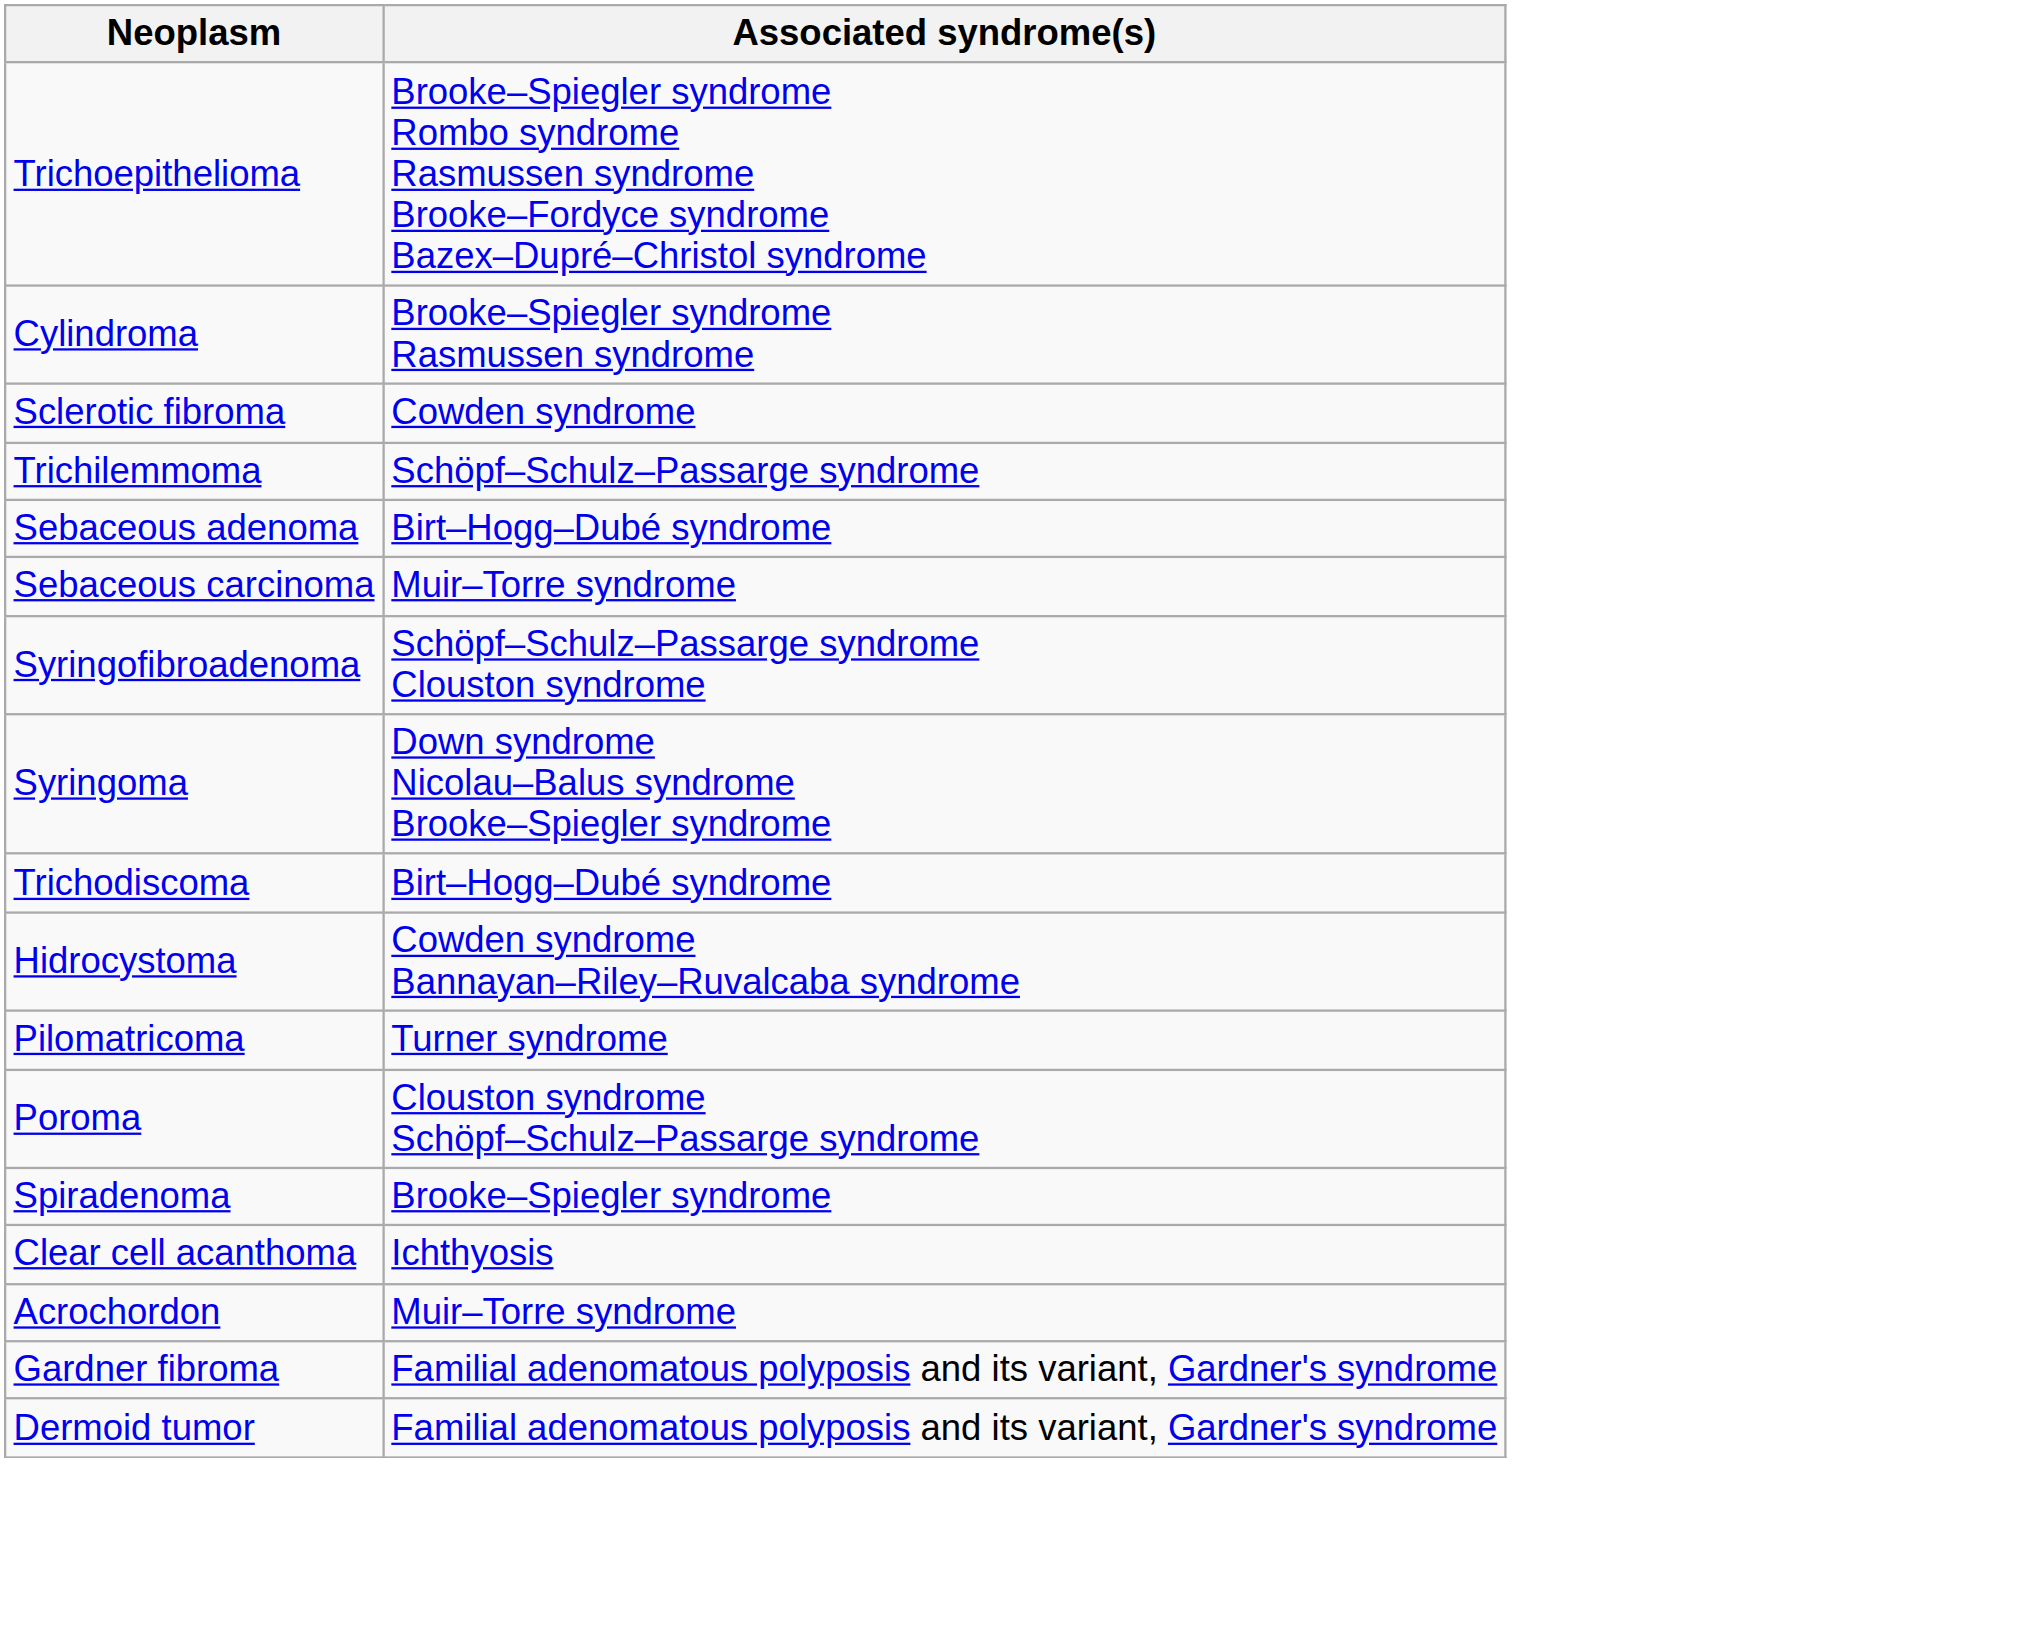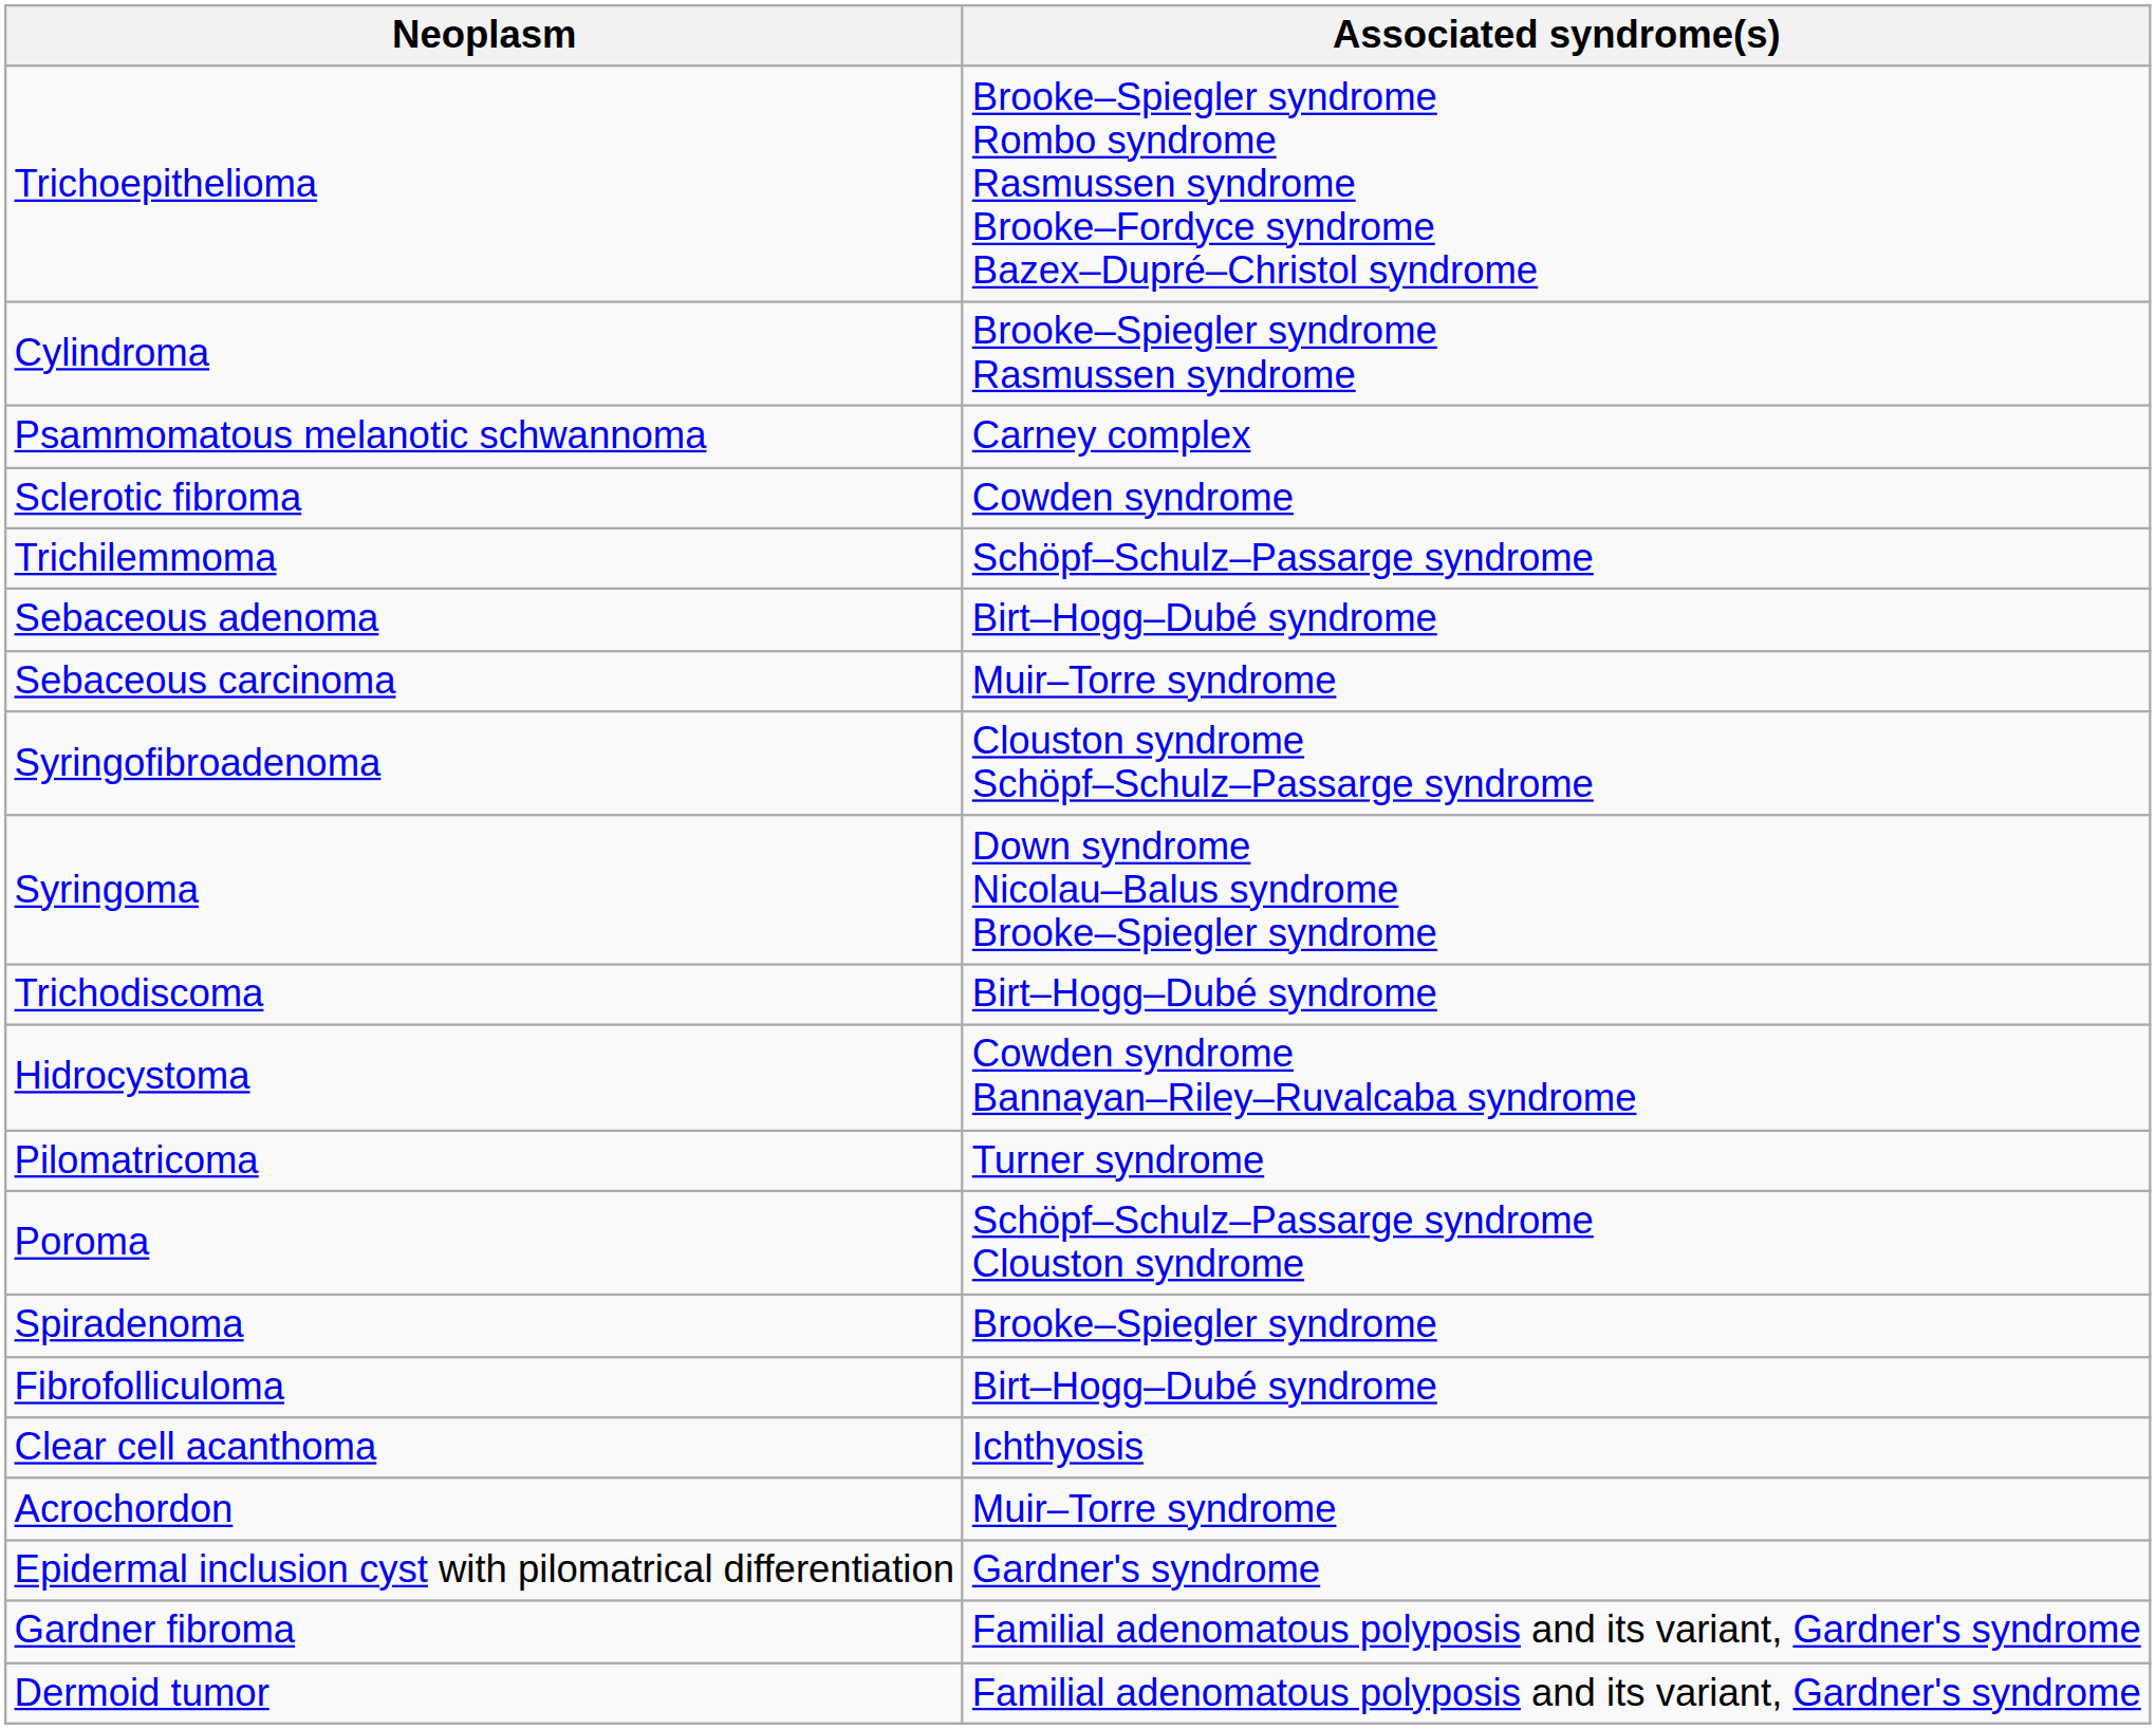+ row: Psammomatous melanotic schwannoma | Carney complex
Syringofibroadenoma | Associated syndrome(s): Schöpf–Schulz–Passarge syndrome Clouston syndrome -> Clouston syndrome Schöpf–Schulz–Passarge syndrome
Poroma | Associated syndrome(s): Clouston syndrome Schöpf–Schulz–Passarge syndrome -> Schöpf–Schulz–Passarge syndrome Clouston syndrome
+ row: Fibrofolliculoma | Birt–Hogg–Dubé syndrome
+ row: Epidermal inclusion cyst with pilomatrical differentiation | Gardner's syndrome
